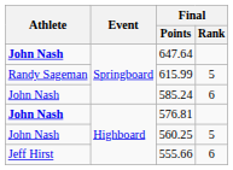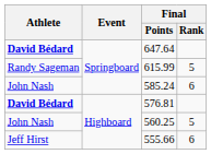647.64 | Athlete: John Nash -> David Bédard
576.81 | Athlete: John Nash -> David Bédard
